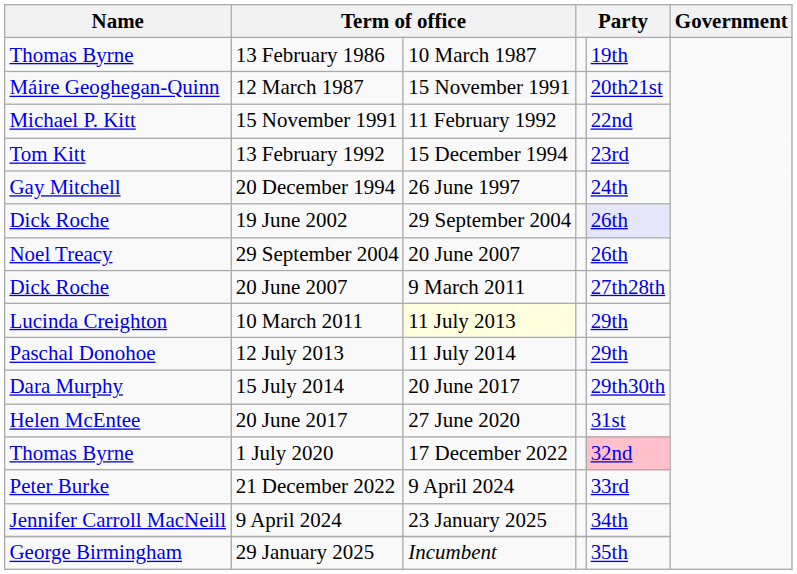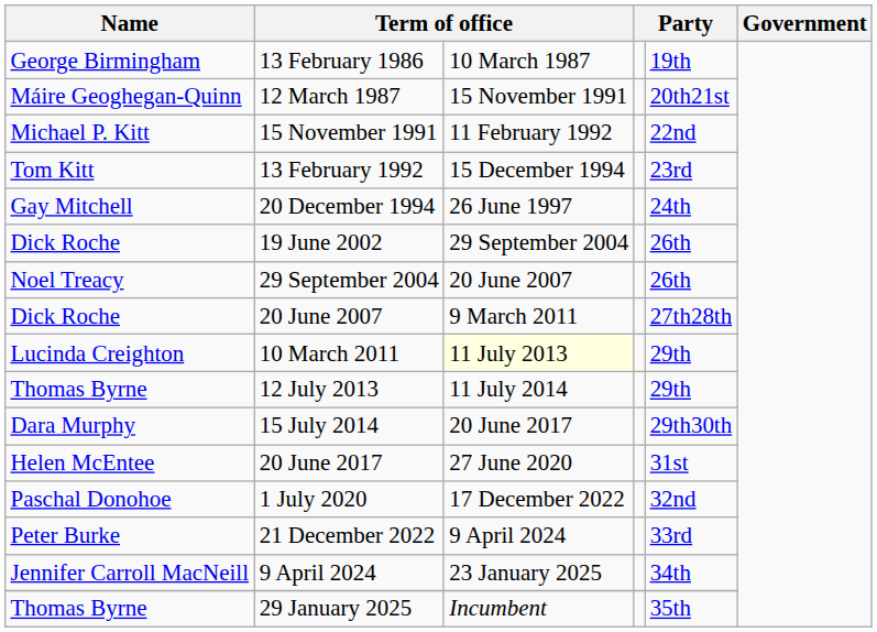13 February 1986 | Name: Thomas Byrne -> George Birmingham
19 June 2002 | column 5: lavender background -> no background
12 July 2013 | Name: Paschal Donohoe -> Thomas Byrne
1 July 2020 | Name: Thomas Byrne -> Paschal Donohoe
1 July 2020 | column 5: pink background -> no background
29 January 2025 | Name: George Birmingham -> Thomas Byrne
